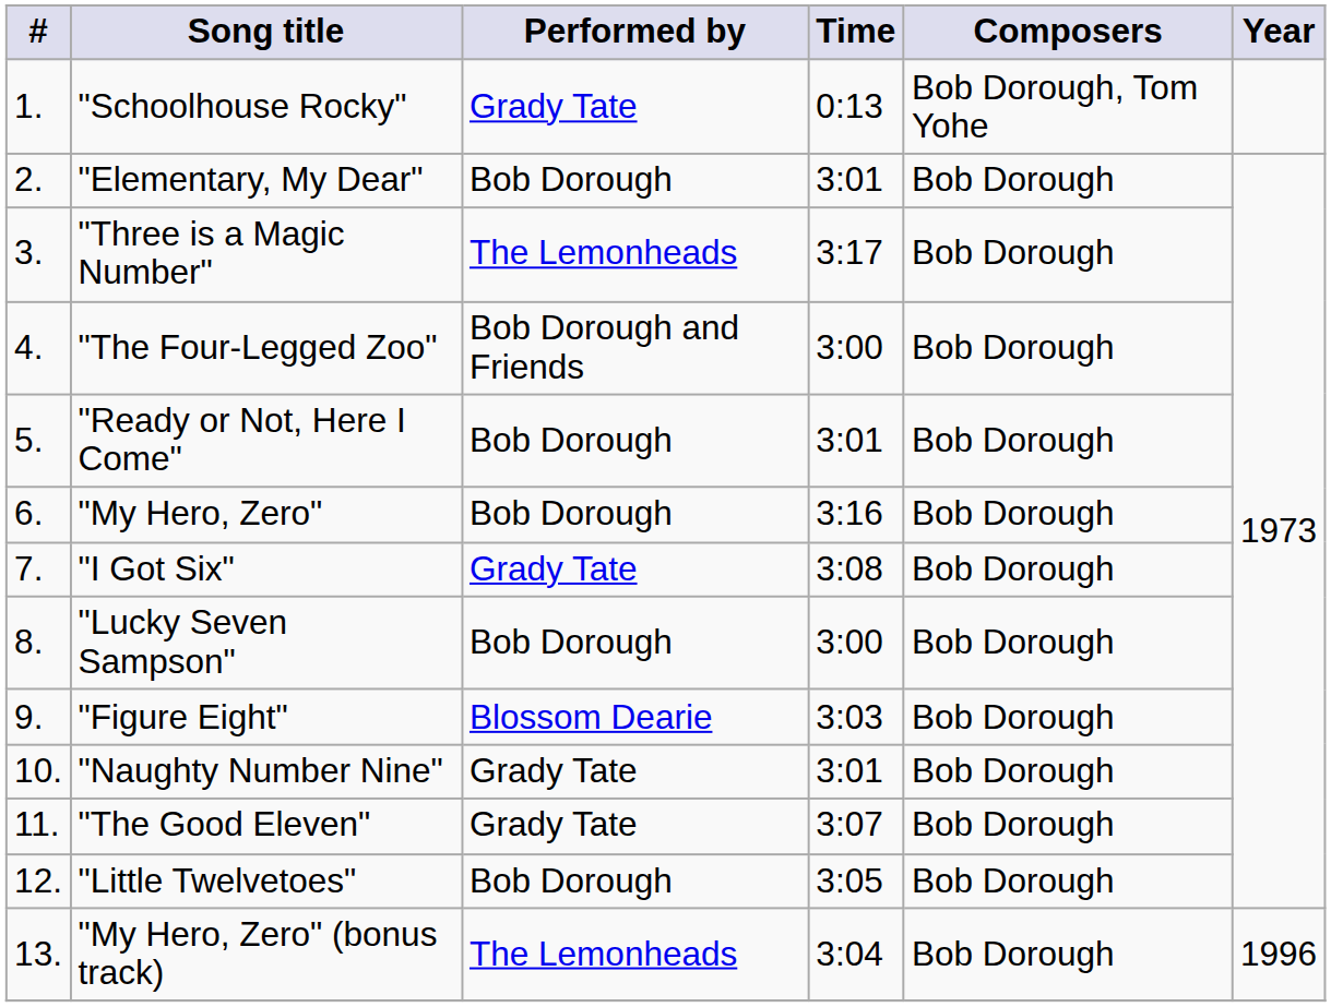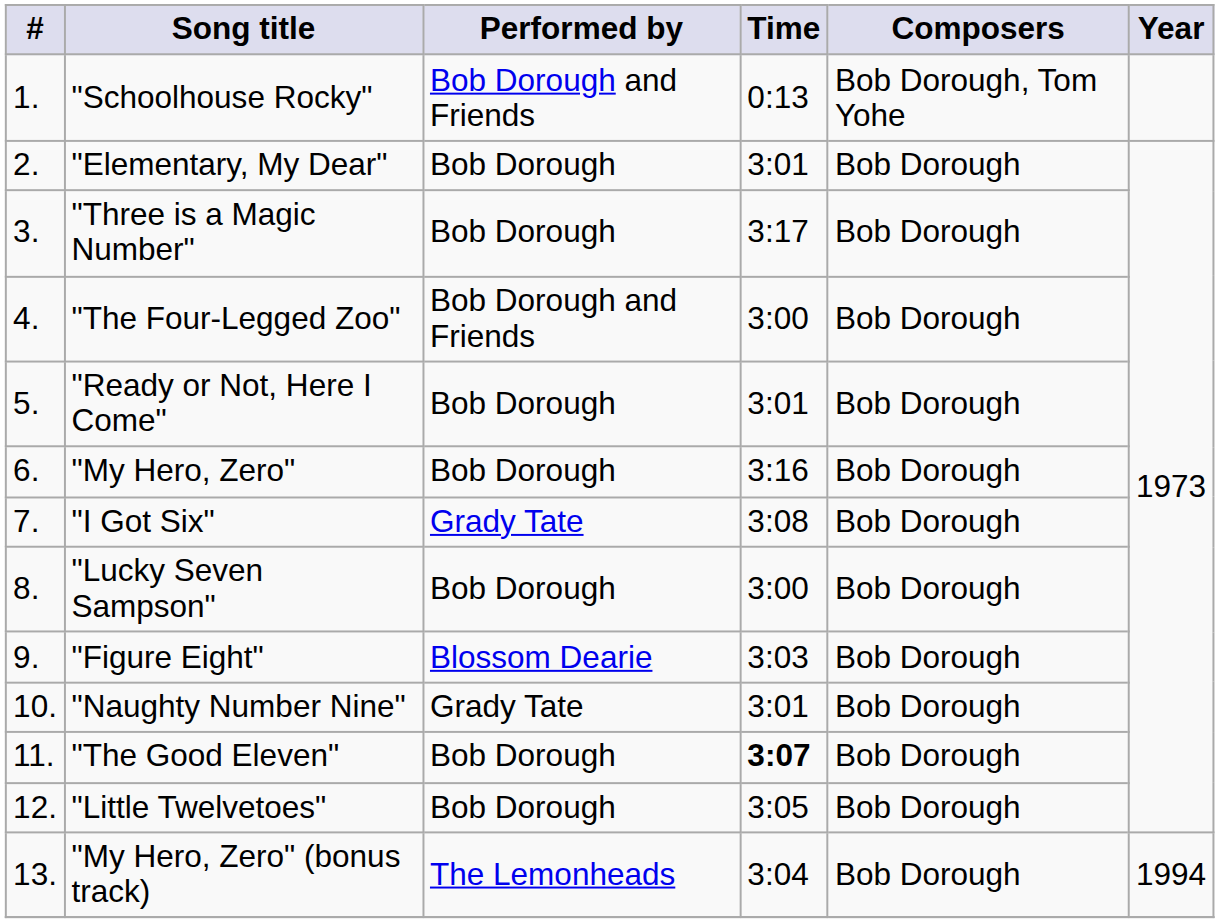"Schoolhouse Rocky" | Performed by: Grady Tate -> Bob Dorough and Friends
"Three is a Magic Number" | Performed by: The Lemonheads -> Bob Dorough
"The Good Eleven" | Performed by: Grady Tate -> Bob Dorough
"The Good Eleven" | Time: normal -> bold
"My Hero, Zero" (bonus track) | Year: 1996 -> 1994
